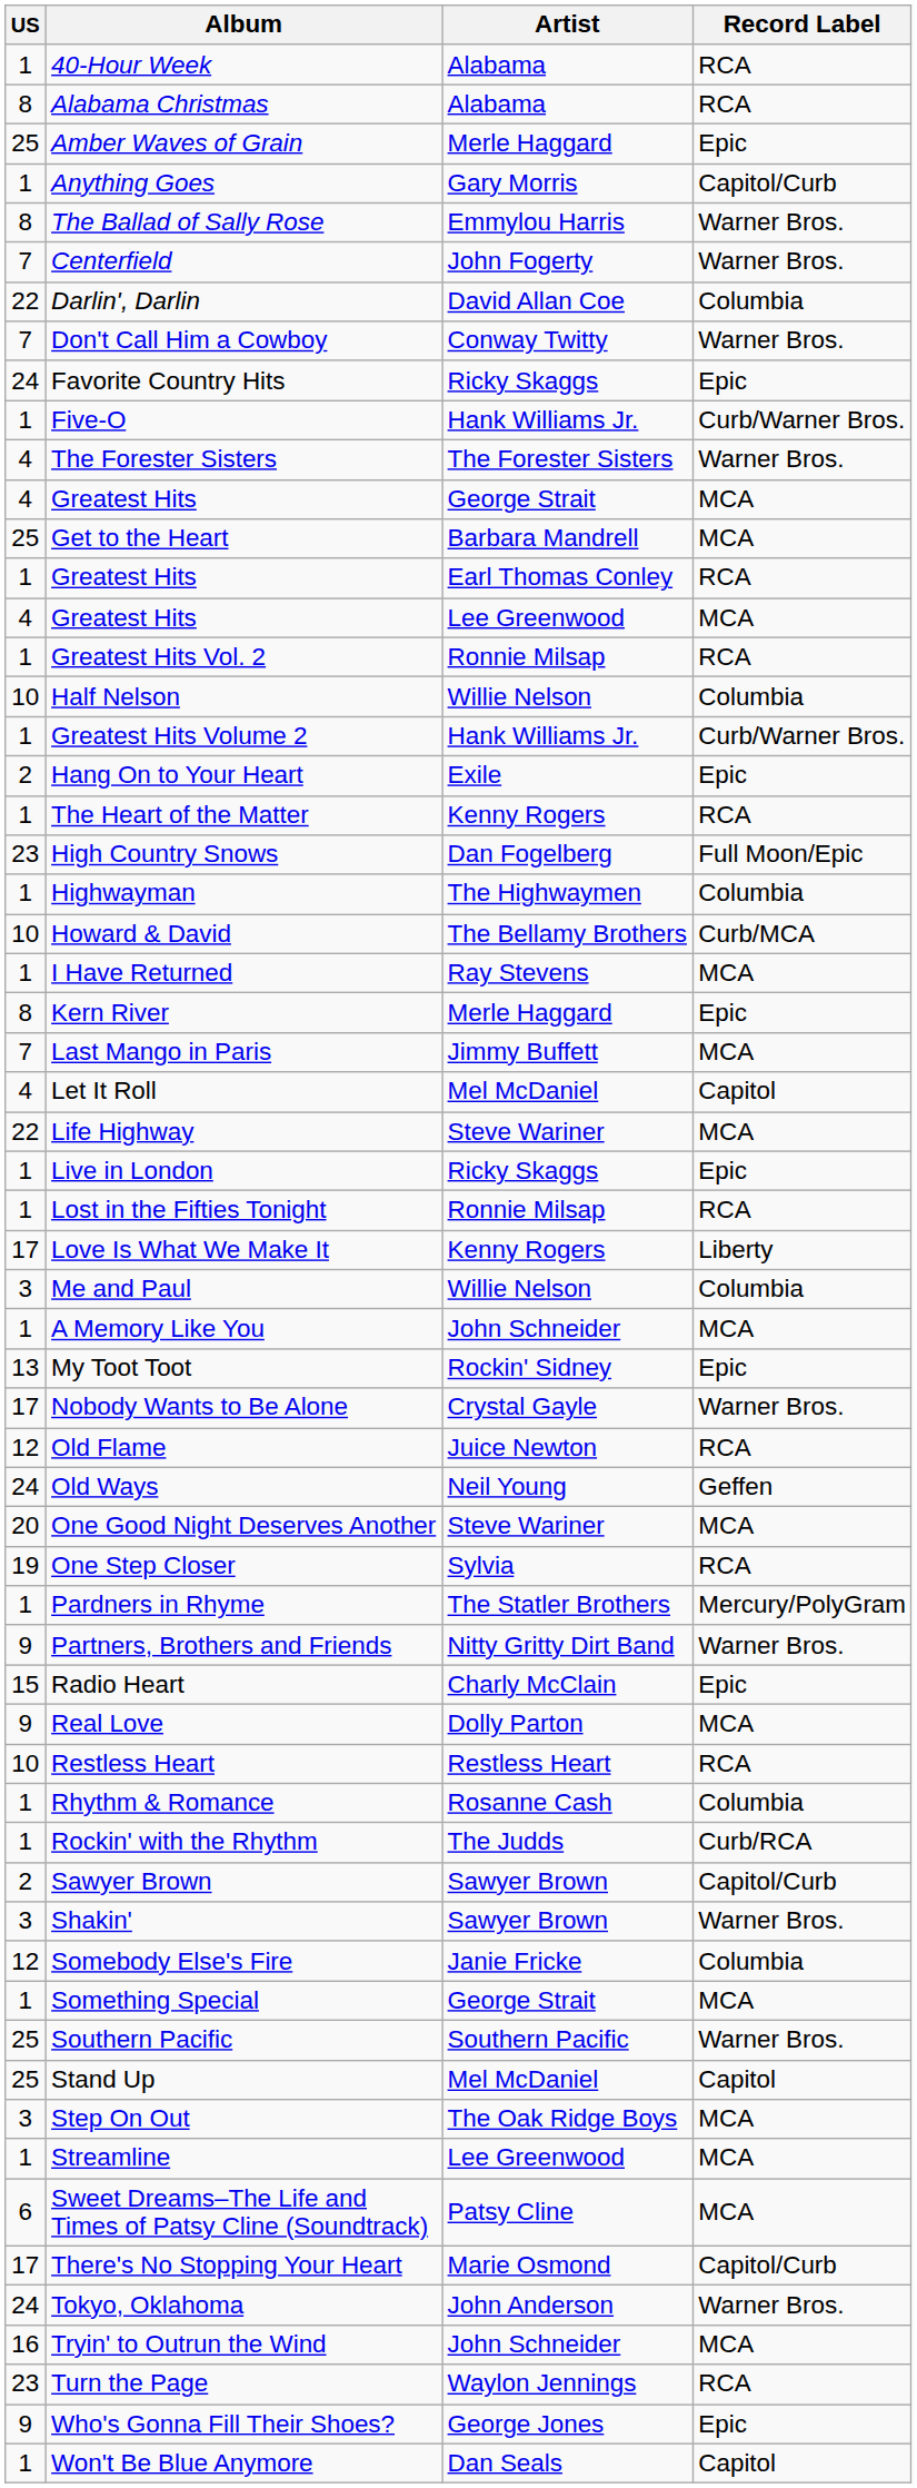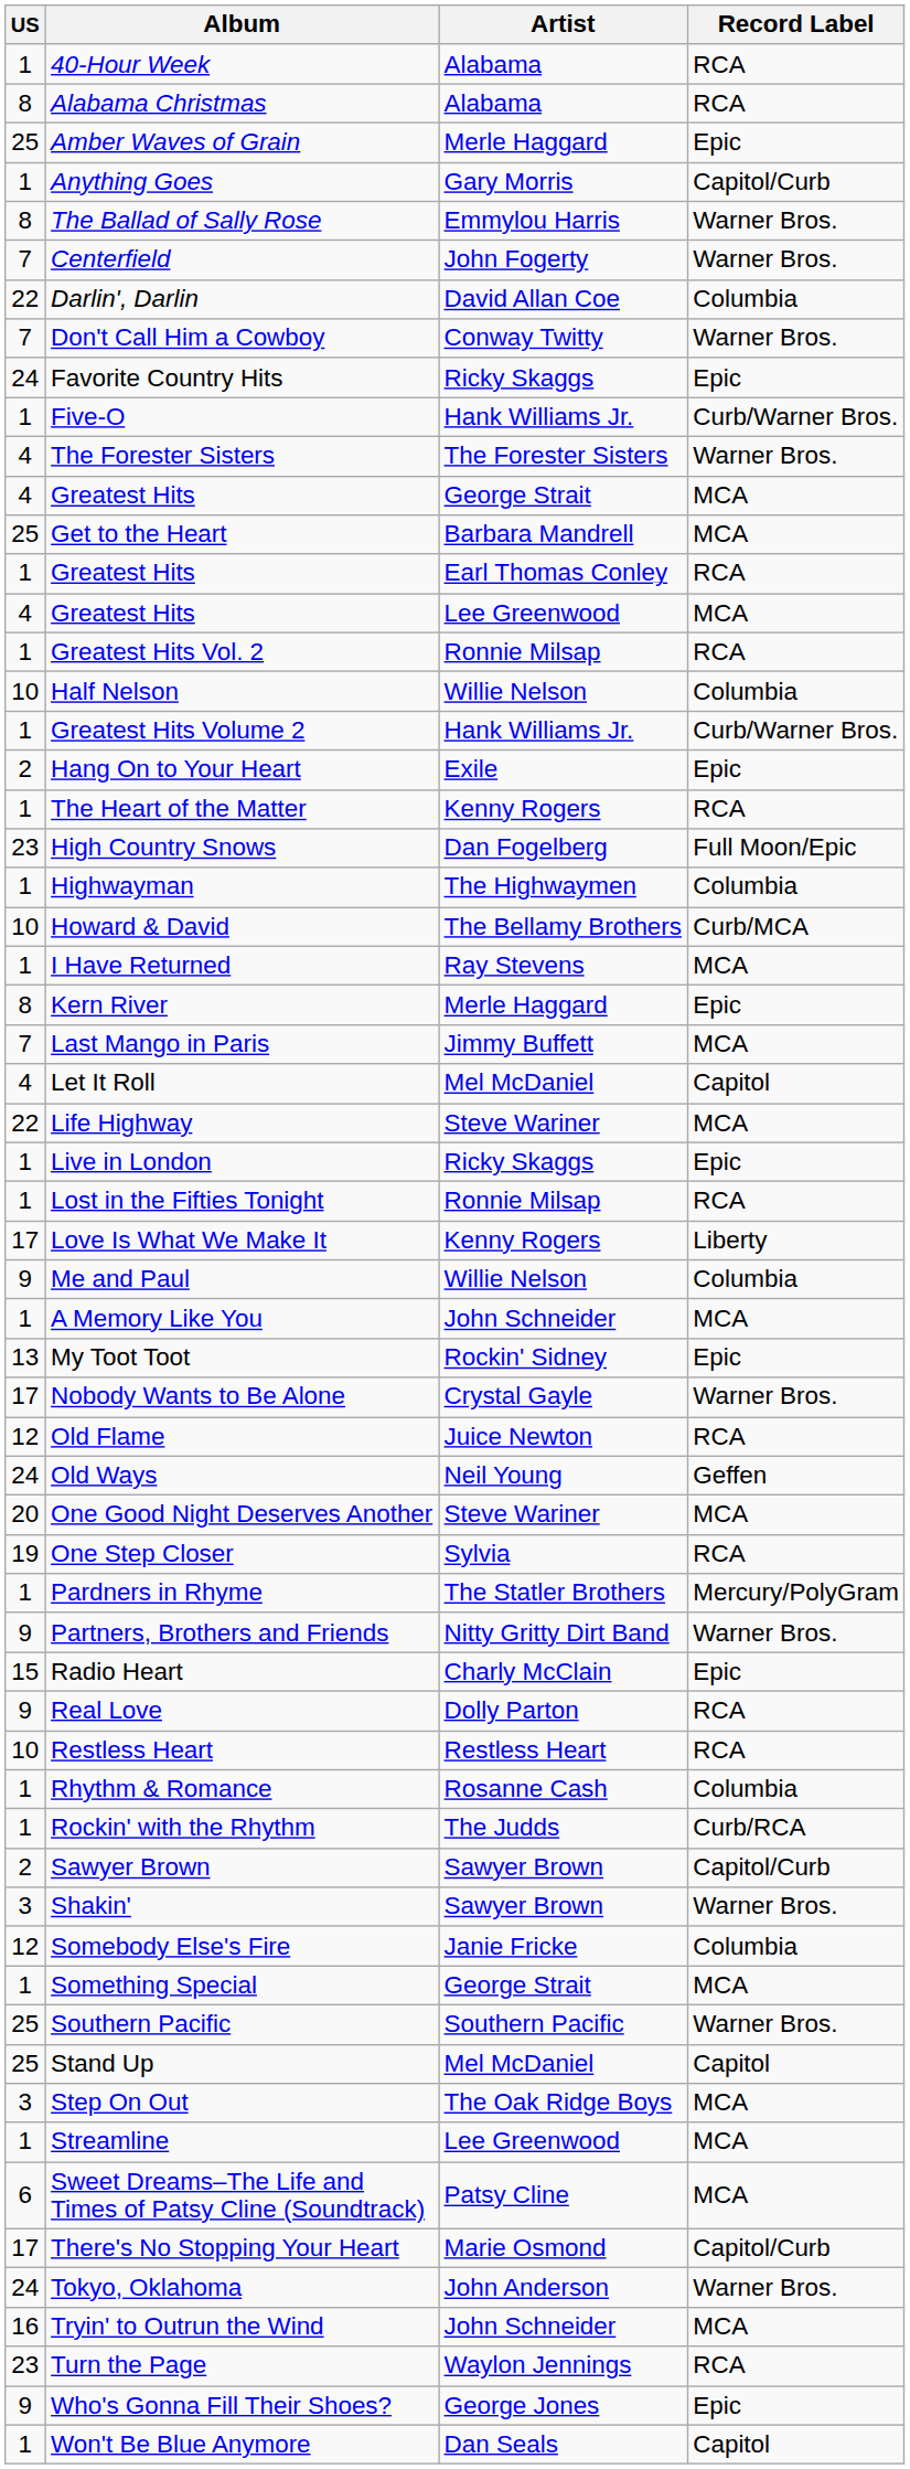Me and Paul | US: 3 -> 9
Real Love | Record Label: MCA -> RCA
